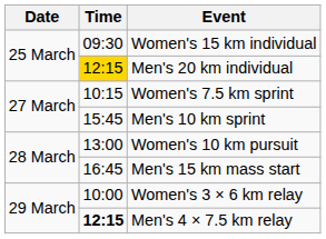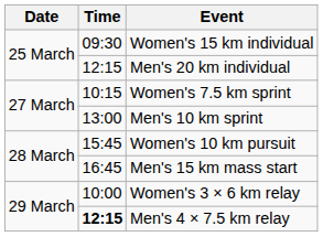Men's 20 km individual | Time: gold background -> no background
Men's 10 km sprint | Time: 15:45 -> 13:00
Women's 10 km pursuit | Time: 13:00 -> 15:45
